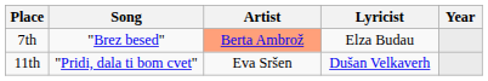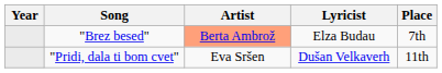columns swapped: Year <-> Place
